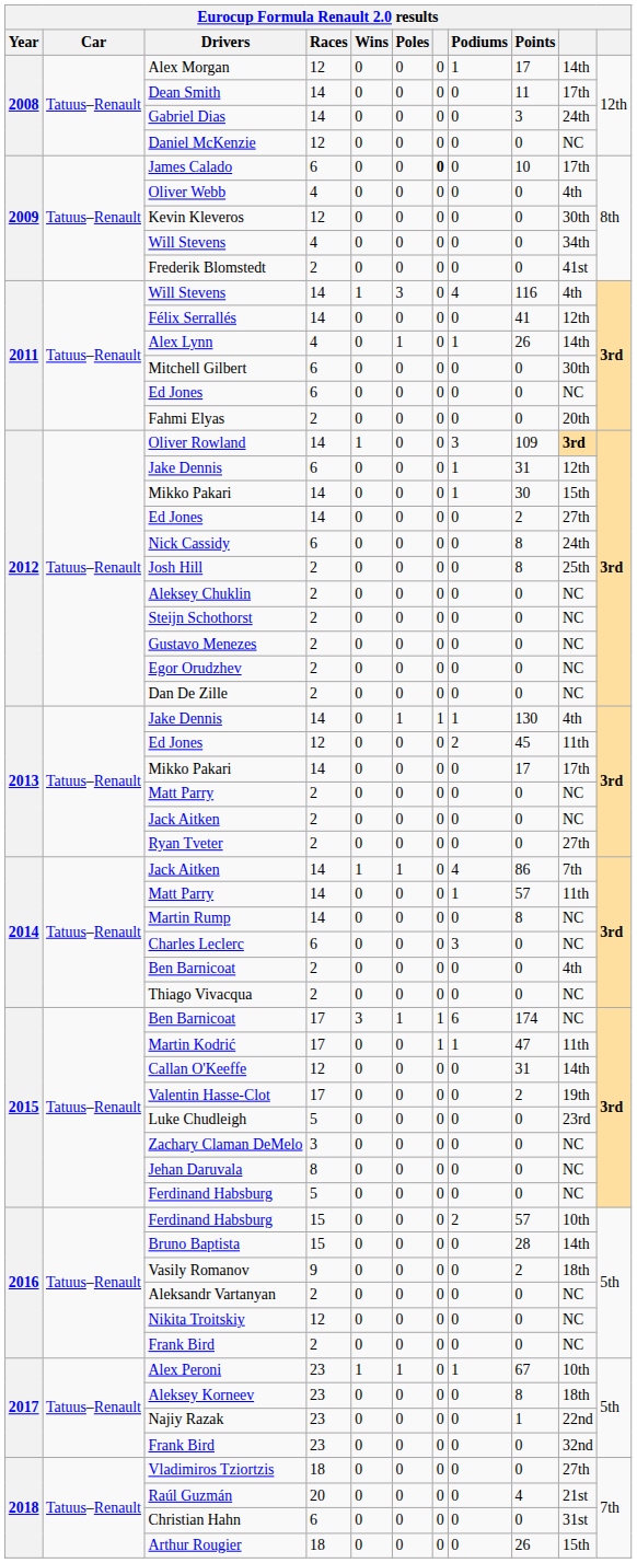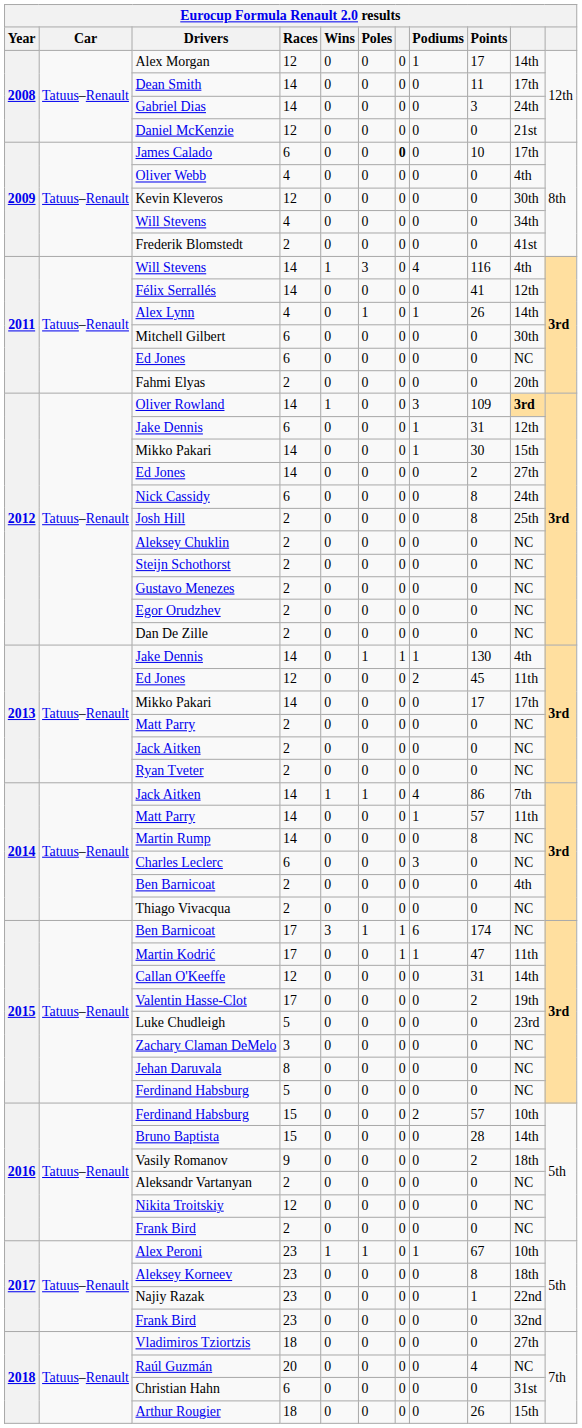Daniel McKenzie | column 10: NC -> 21st
Ryan Tveter | column 10: 27th -> NC
Raúl Guzmán | column 10: 21st -> NC
